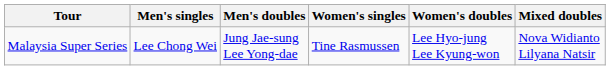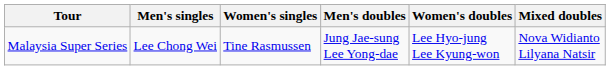columns swapped: Women's singles <-> Men's doubles
